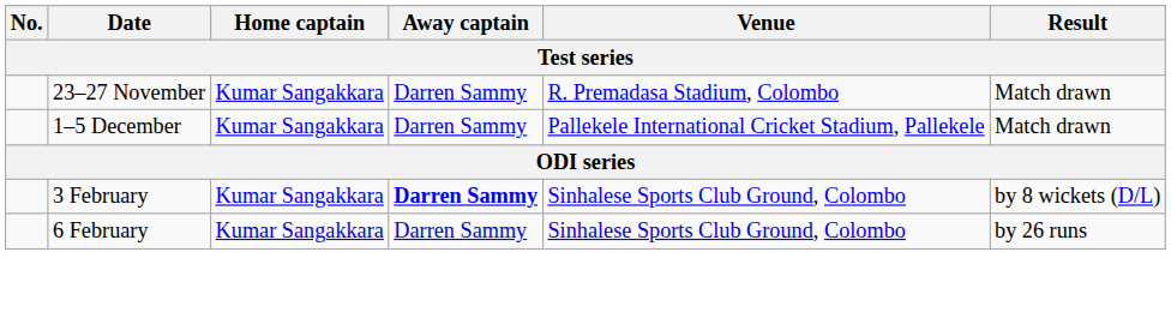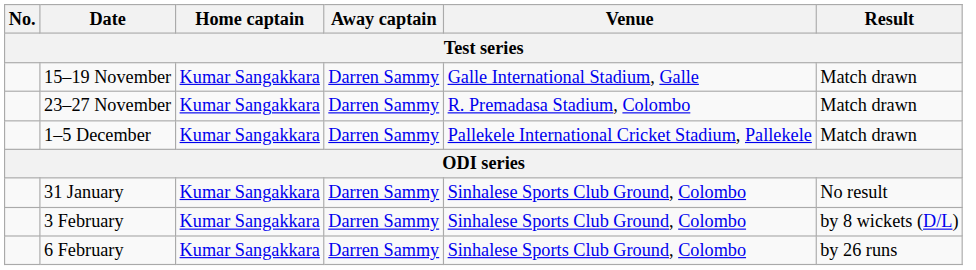+ row: 15–19 November | Kumar Sangakkara | Darren Sammy | Galle International Stadium, Galle | Match drawn
+ row: 31 January | Kumar Sangakkara | Darren Sammy | Sinhalese Sports Club Ground, Colombo | No result
3 February | Away captain: bold -> normal
